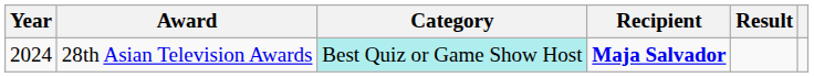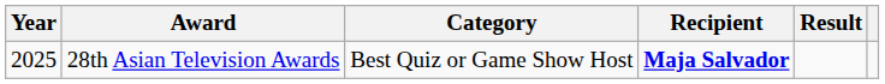28th Asian Television Awards | Year: 2024 -> 2025
28th Asian Television Awards | Category: paleturquoise background -> no background
